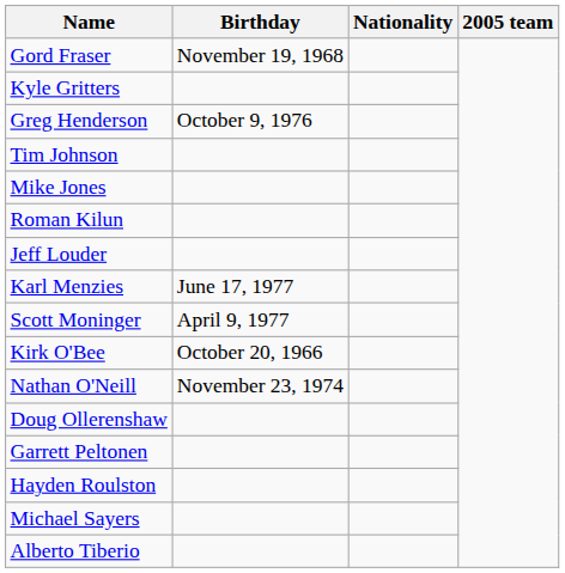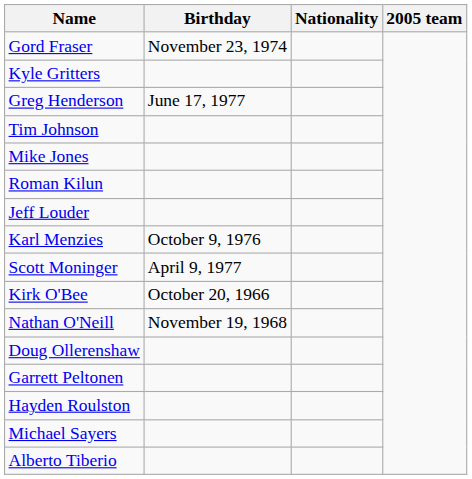Gord Fraser | Birthday: November 19, 1968 -> November 23, 1974
Greg Henderson | Birthday: October 9, 1976 -> June 17, 1977
Karl Menzies | Birthday: June 17, 1977 -> October 9, 1976
Nathan O'Neill | Birthday: November 23, 1974 -> November 19, 1968
